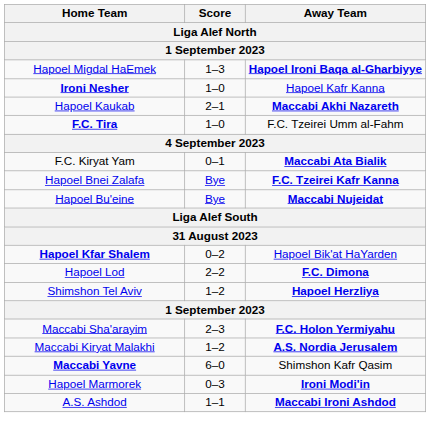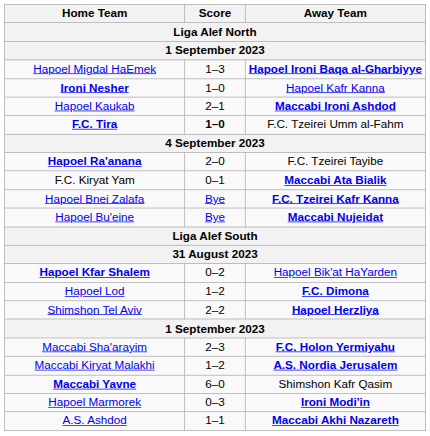Hapoel Kaukab | Away Team: Maccabi Akhi Nazareth -> Maccabi Ironi Ashdod
F.C. Tira | Score: normal -> bold
+ row: Hapoel Ra'anana | 2–0 | F.C. Tzeirei Tayibe
Hapoel Lod | Score: 2–2 -> 1–2
Shimshon Tel Aviv | Score: 1–2 -> 2–2
A.S. Ashdod | Away Team: Maccabi Ironi Ashdod -> Maccabi Akhi Nazareth
